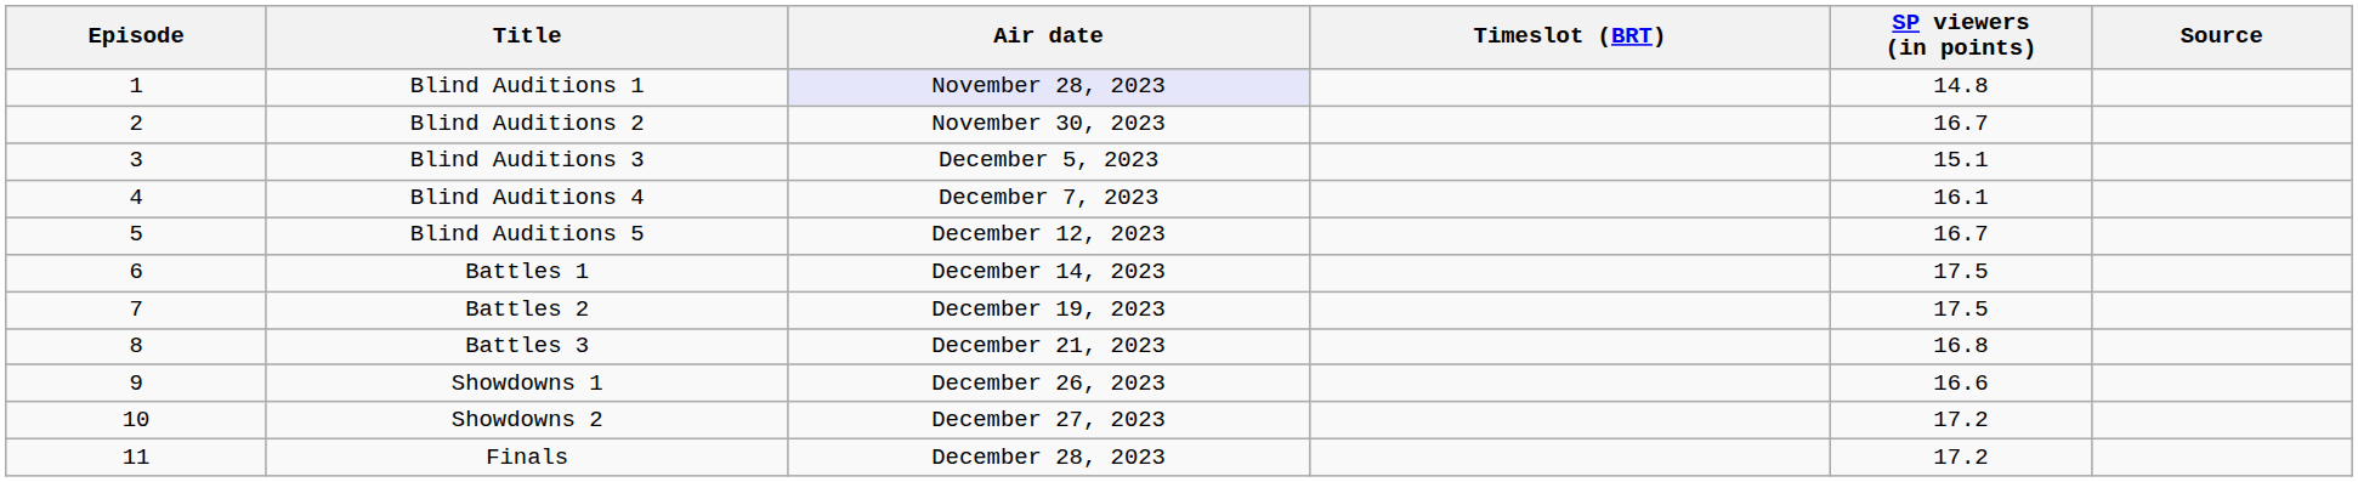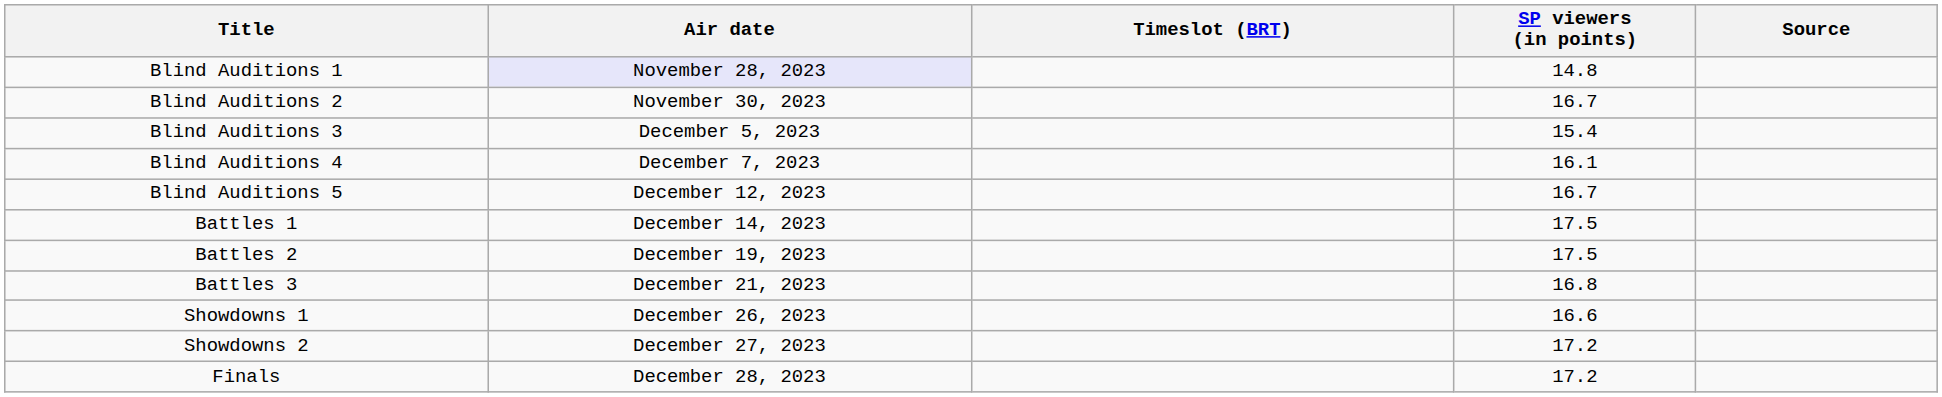- column: Episode | 1 | 2 | 3 | 4 | 5 | 6 | 7 | 8 | 9 | 10 | 11
Blind Auditions 3 | SP viewers (in points): 15.1 -> 15.4
